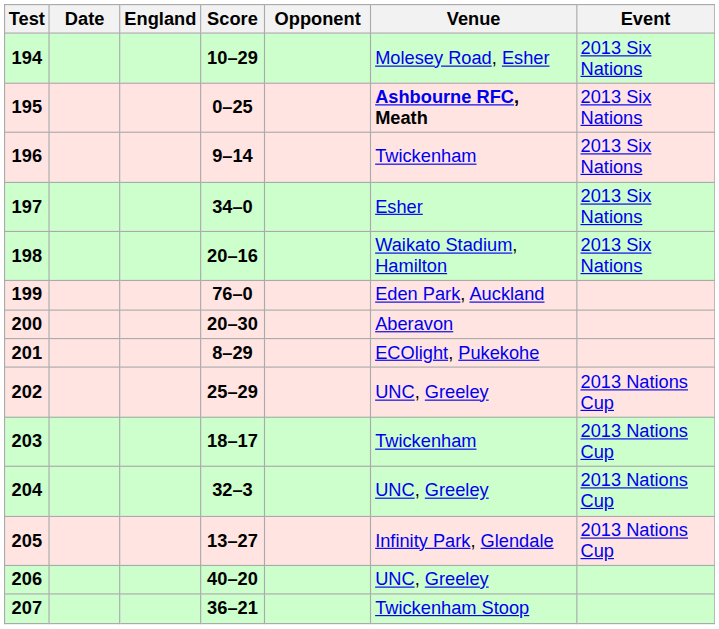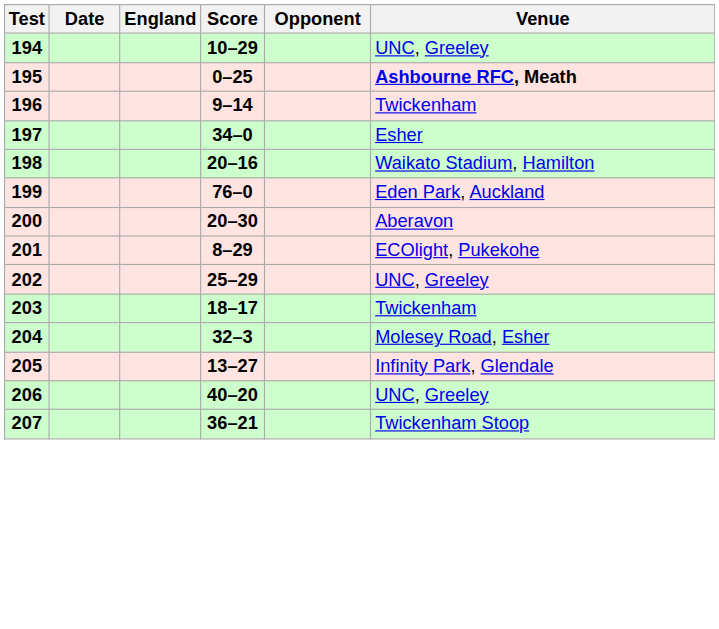- column: Event | 2013 Six Nations | 2013 Six Nations | 2013 Six Nations | 2013 Six Nations | 2013 Six Nations | 2013 Nations Cup | 2013 Nations Cup | 2013 Nations Cup | 2013 Nations Cup
194 | Venue: Molesey Road, Esher -> UNC, Greeley
204 | Venue: UNC, Greeley -> Molesey Road, Esher
